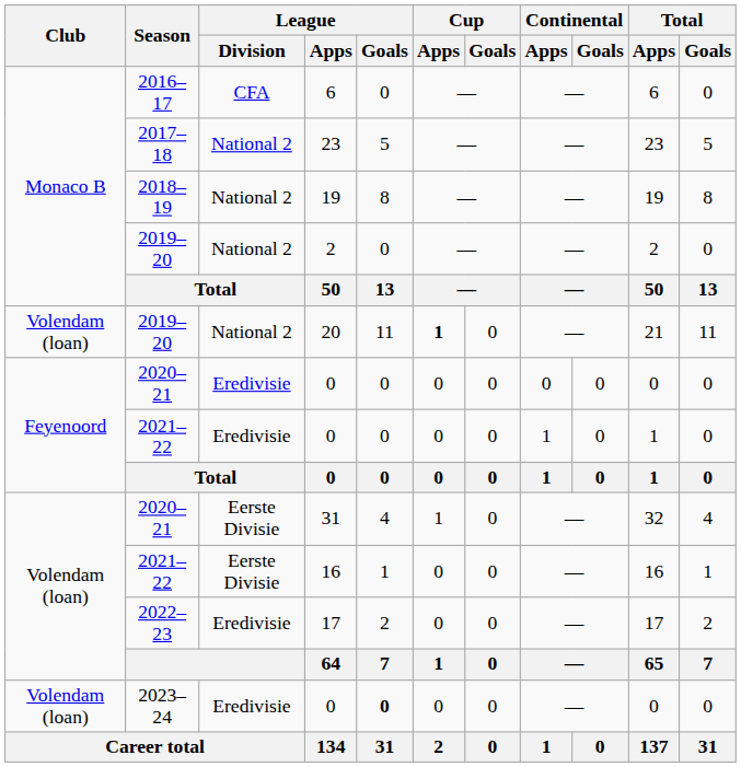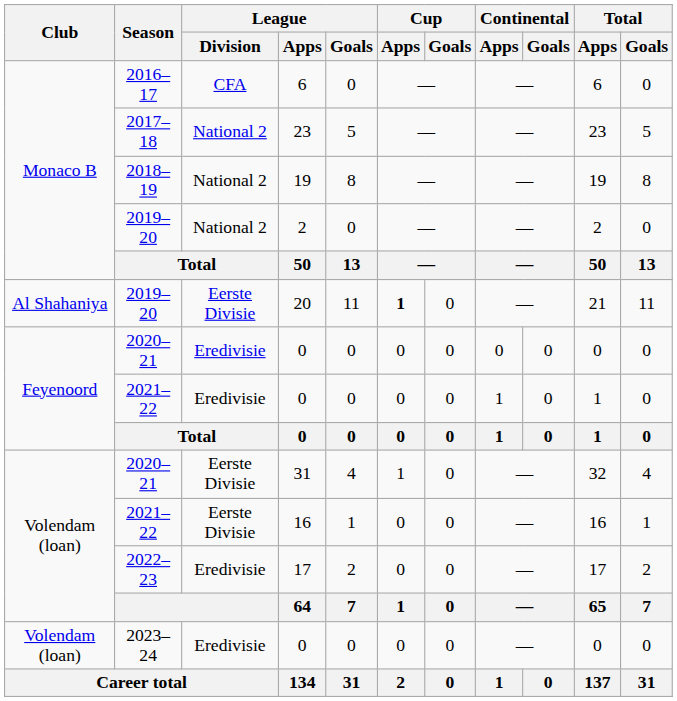20 | Club: Volendam (loan) -> Al Shahaniya
20 | League / Division: National 2 -> Eerste Divisie
2023–24 / 0 | League / Goals: bold -> normal
